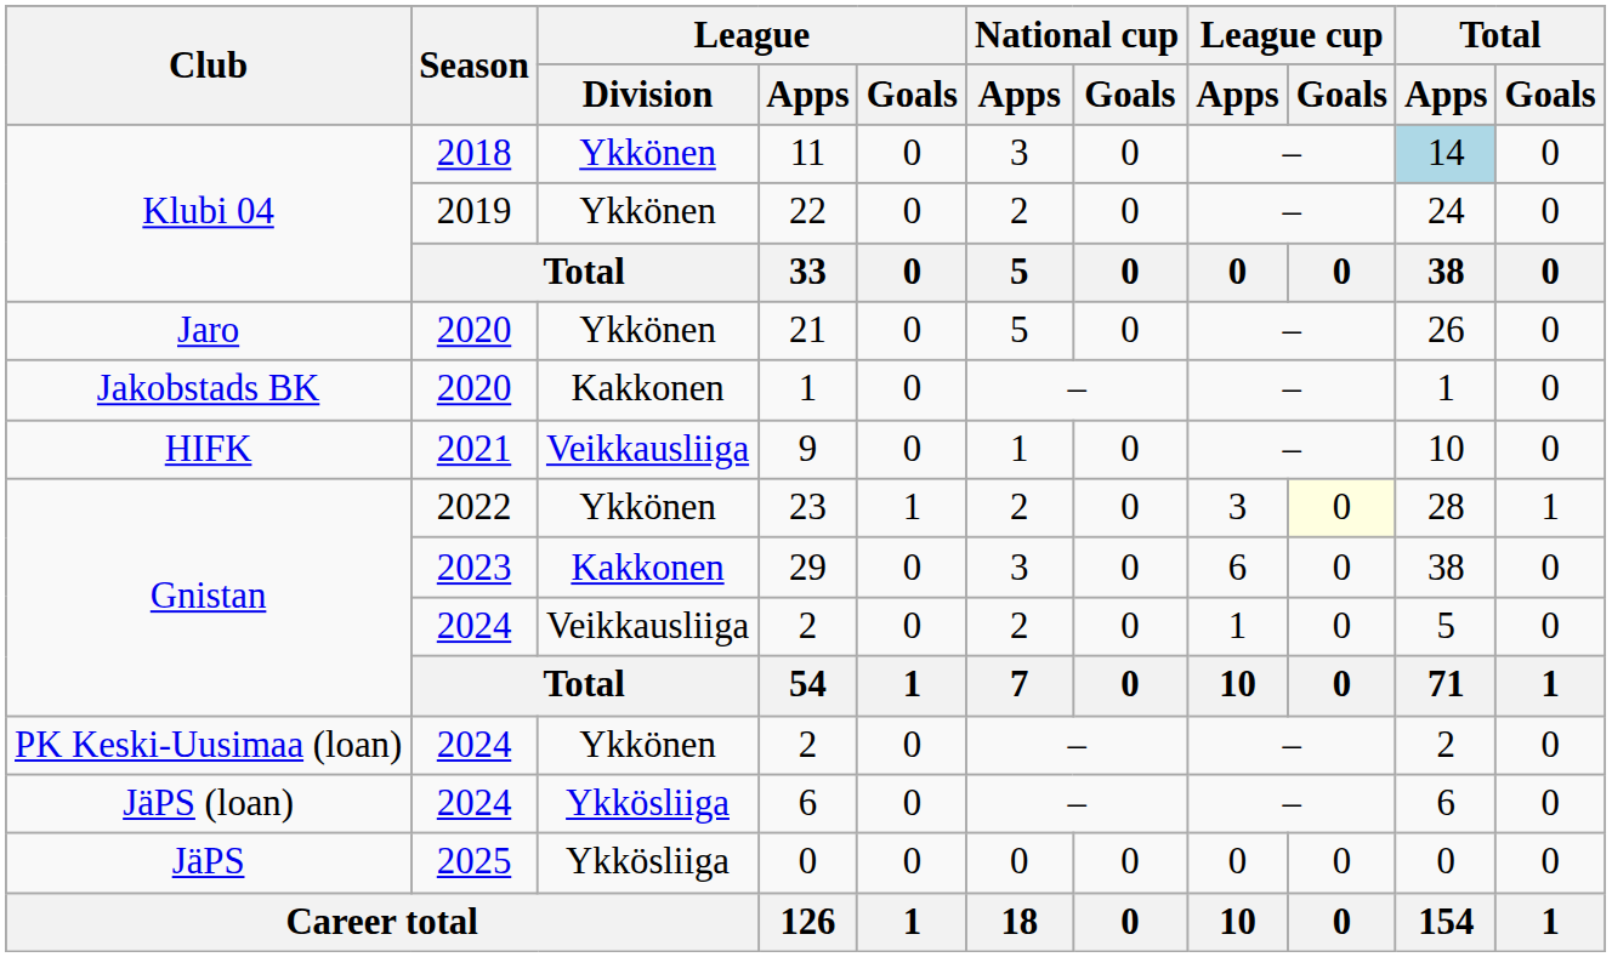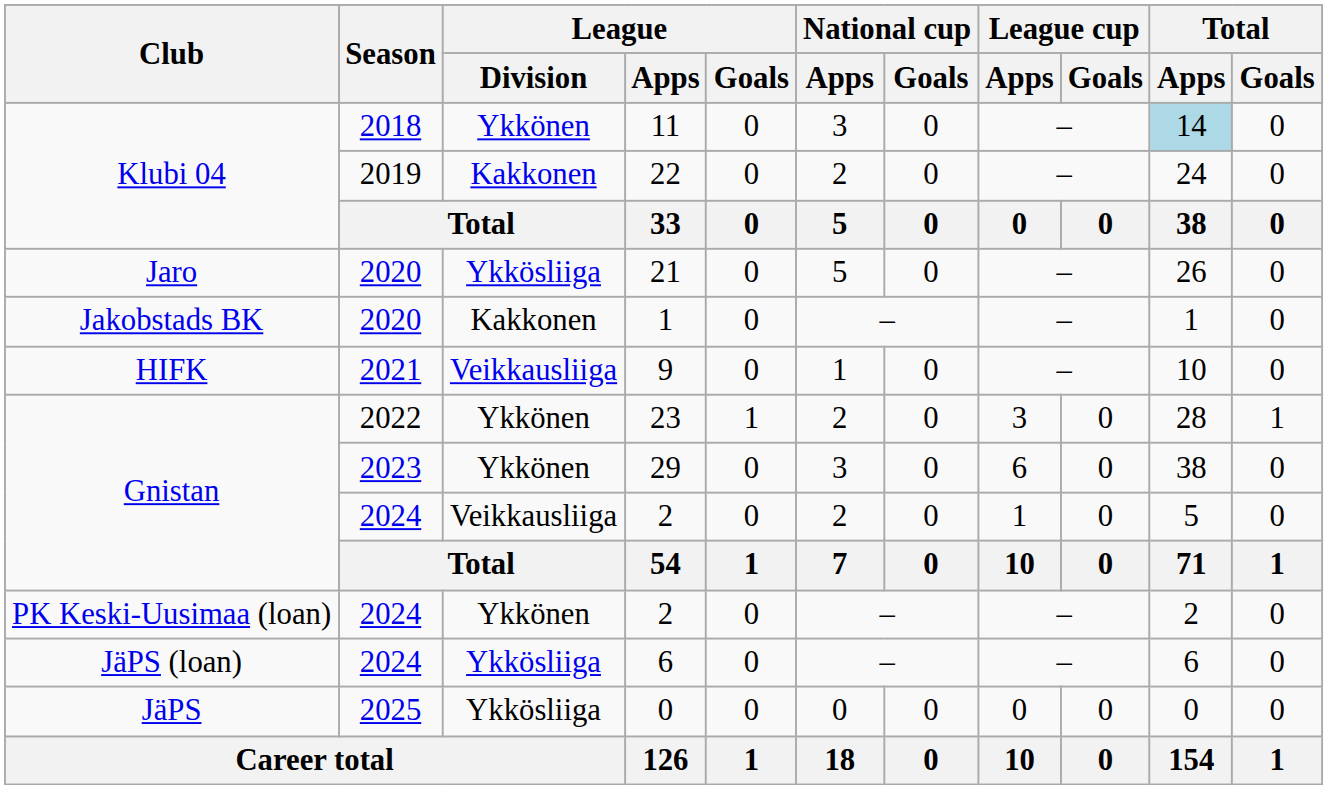22 | League / Division: Ykkönen -> Kakkonen
21 | League / Division: Ykkönen -> Ykkösliiga
23 | League cup / Goals: lightyellow background -> no background
29 | League / Division: Kakkonen -> Ykkönen
